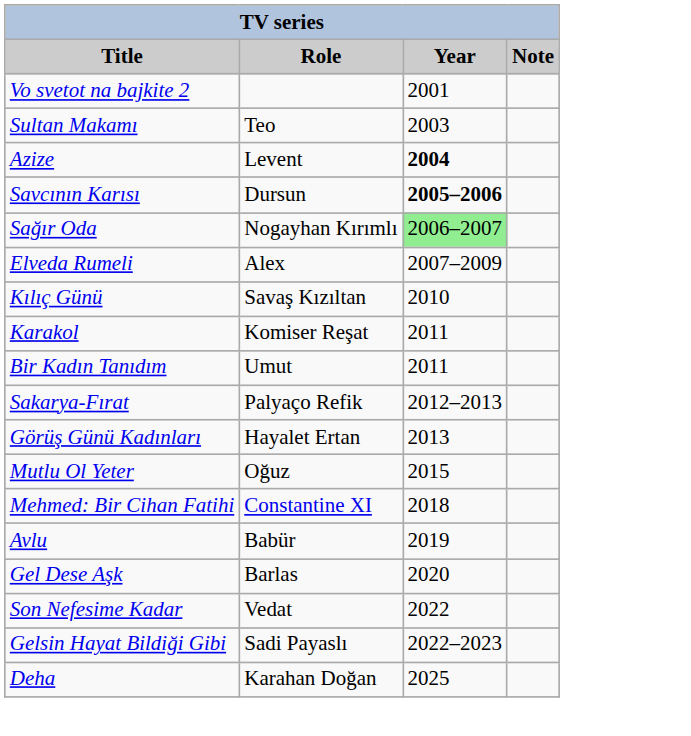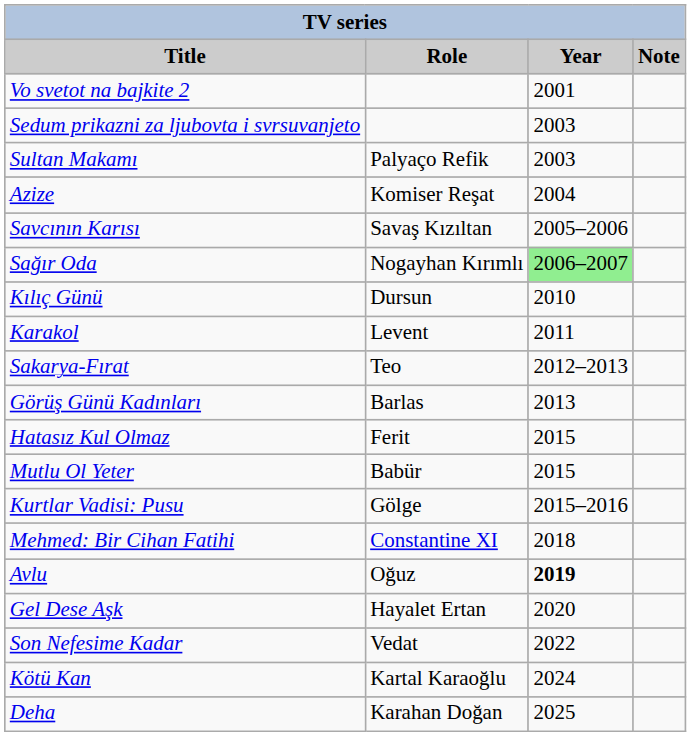+ row: Sedum prikazni za ljubovta i svrsuvanjeto | 2003
Sultan Makamı | Role: Teo -> Palyaço Refik
Azize | Role: Levent -> Komiser Reşat
Azize | Year: bold -> normal
Savcının Karısı | Role: Dursun -> Savaş Kızıltan
Savcının Karısı | Year: bold -> normal
- row: Elveda Rumeli | Alex | 2007–2009
Kılıç Günü | Role: Savaş Kızıltan -> Dursun
Karakol | Role: Komiser Reşat -> Levent
- row: Bir Kadın Tanıdım | Umut | 2011
Sakarya-Fırat | Role: Palyaço Refik -> Teo
Görüş Günü Kadınları | Role: Hayalet Ertan -> Barlas
+ row: Hatasız Kul Olmaz | Ferit | 2015
Mutlu Ol Yeter | Role: Oğuz -> Babür
+ row: Kurtlar Vadisi: Pusu | Gölge | 2015–2016
Avlu | Role: Babür -> Oğuz
Avlu | Year: normal -> bold
Gel Dese Aşk | Role: Barlas -> Hayalet Ertan
- row: Gelsin Hayat Bildiği Gibi | Sadi Payaslı | 2022–2023
+ row: Kötü Kan | Kartal Karaoğlu | 2024
